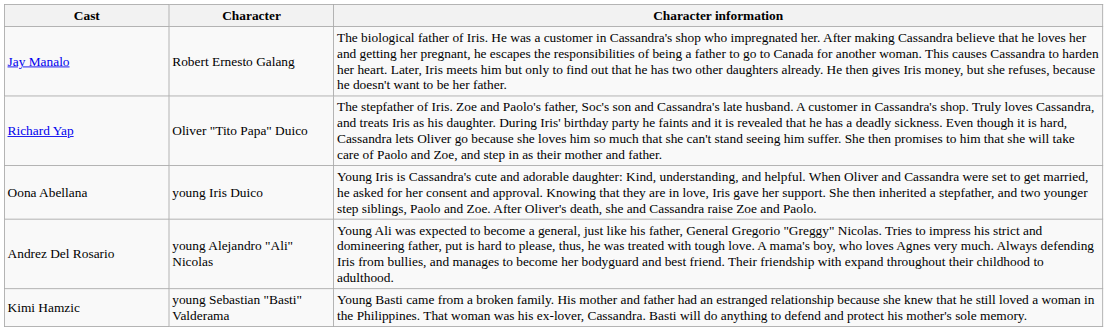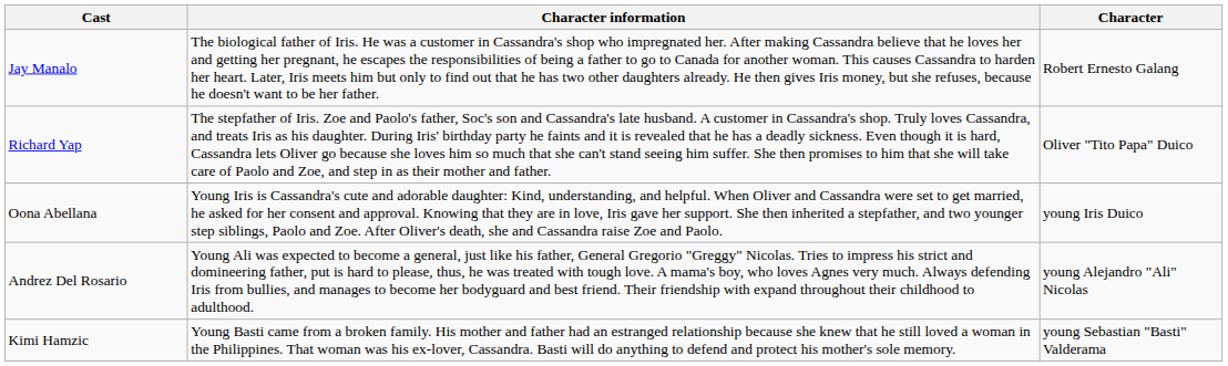columns swapped: Character <-> Character information
